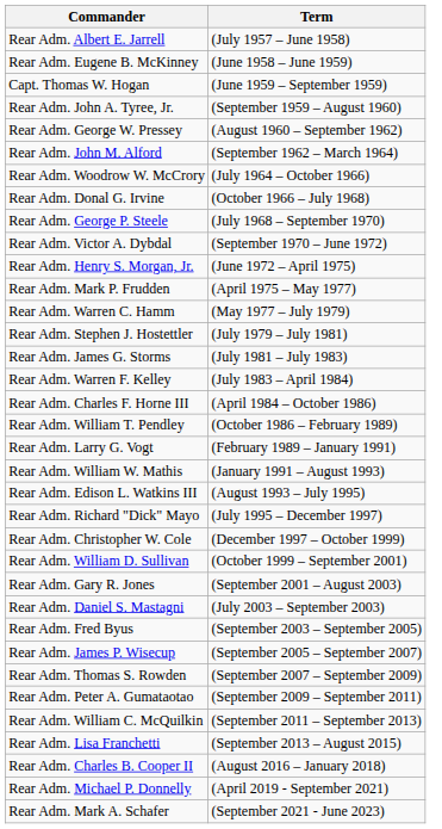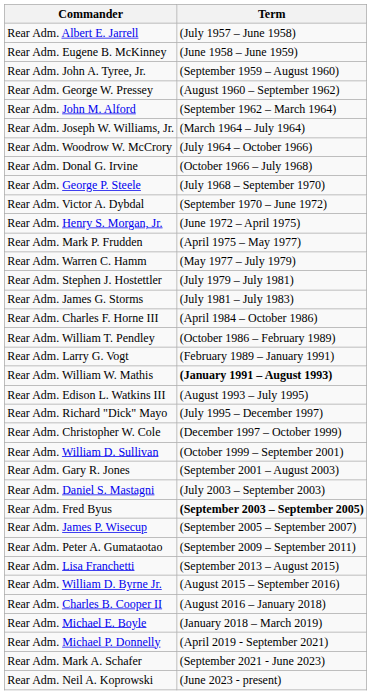- row: Capt. Thomas W. Hogan | (June 1959 – September 1959)
+ row: Rear Adm. Joseph W. Williams, Jr. | (March 1964 – July 1964)
- row: Rear Adm. Warren F. Kelley | (July 1983 – April 1984)
Rear Adm. William W. Mathis | Term: normal -> bold
Rear Adm. Fred Byus | Term: normal -> bold
- row: Rear Adm. Thomas S. Rowden | (September 2007 – September 2009)
- row: Rear Adm. William C. McQuilkin | (September 2011 – September 2013)
+ row: Rear Adm. William D. Byrne Jr. | (August 2015 – September 2016)
+ row: Rear Adm. Michael E. Boyle | (January 2018 – March 2019)
+ row: Rear Adm. Neil A. Koprowski | (June 2023 - present)
